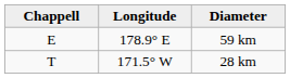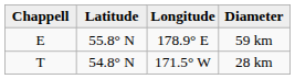+ column: Latitude | 55.8° N | 54.8° N
